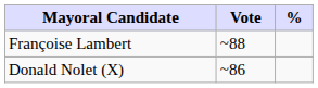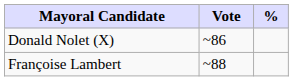rows swapped: Françoise Lambert <-> Donald Nolet (X)
